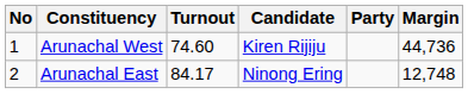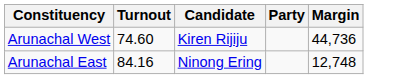- column: No | 1 | 2
Arunachal East | Turnout: 84.17 -> 84.16
